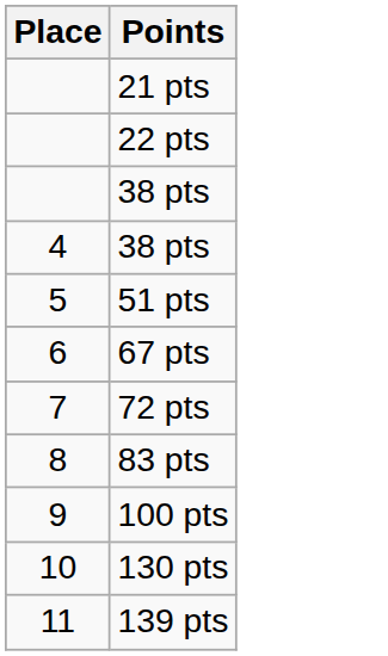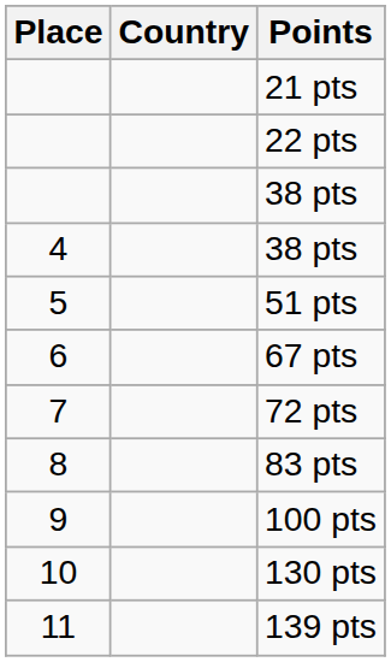+ column: Country
